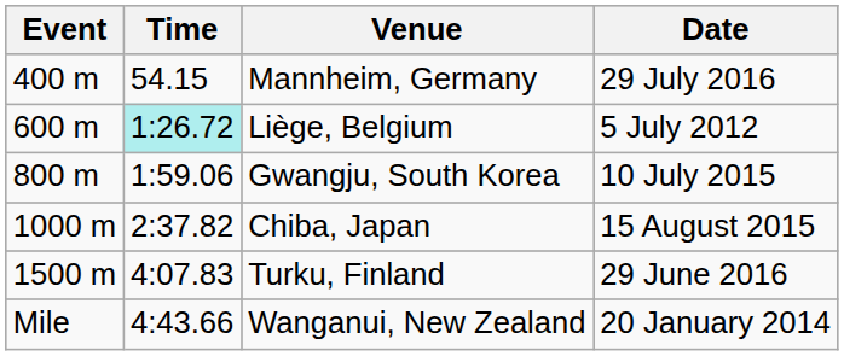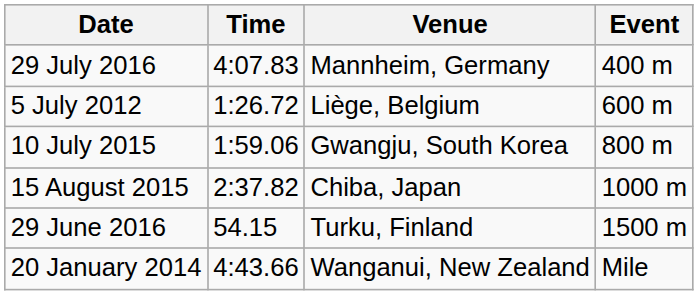columns swapped: Event <-> Date
Mannheim, Germany | Time: 54.15 -> 4:07.83
Liège, Belgium | Time: paleturquoise background -> no background
Turku, Finland | Time: 4:07.83 -> 54.15
